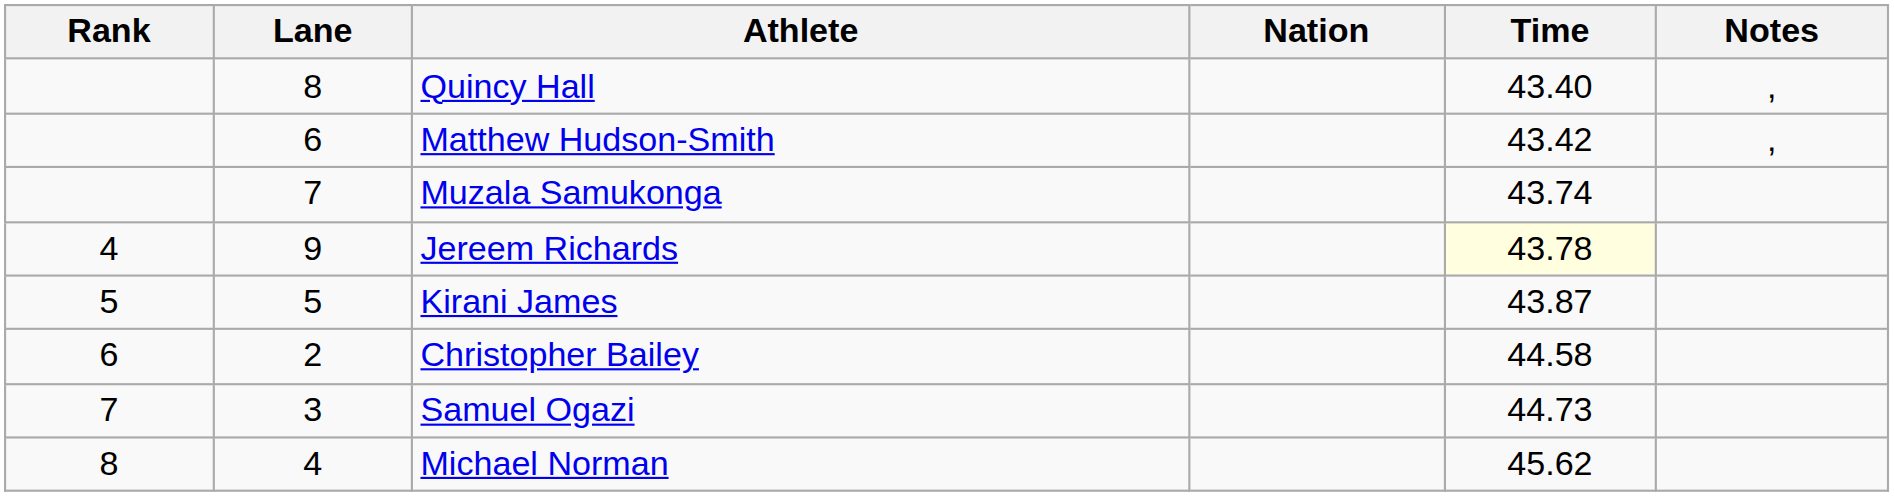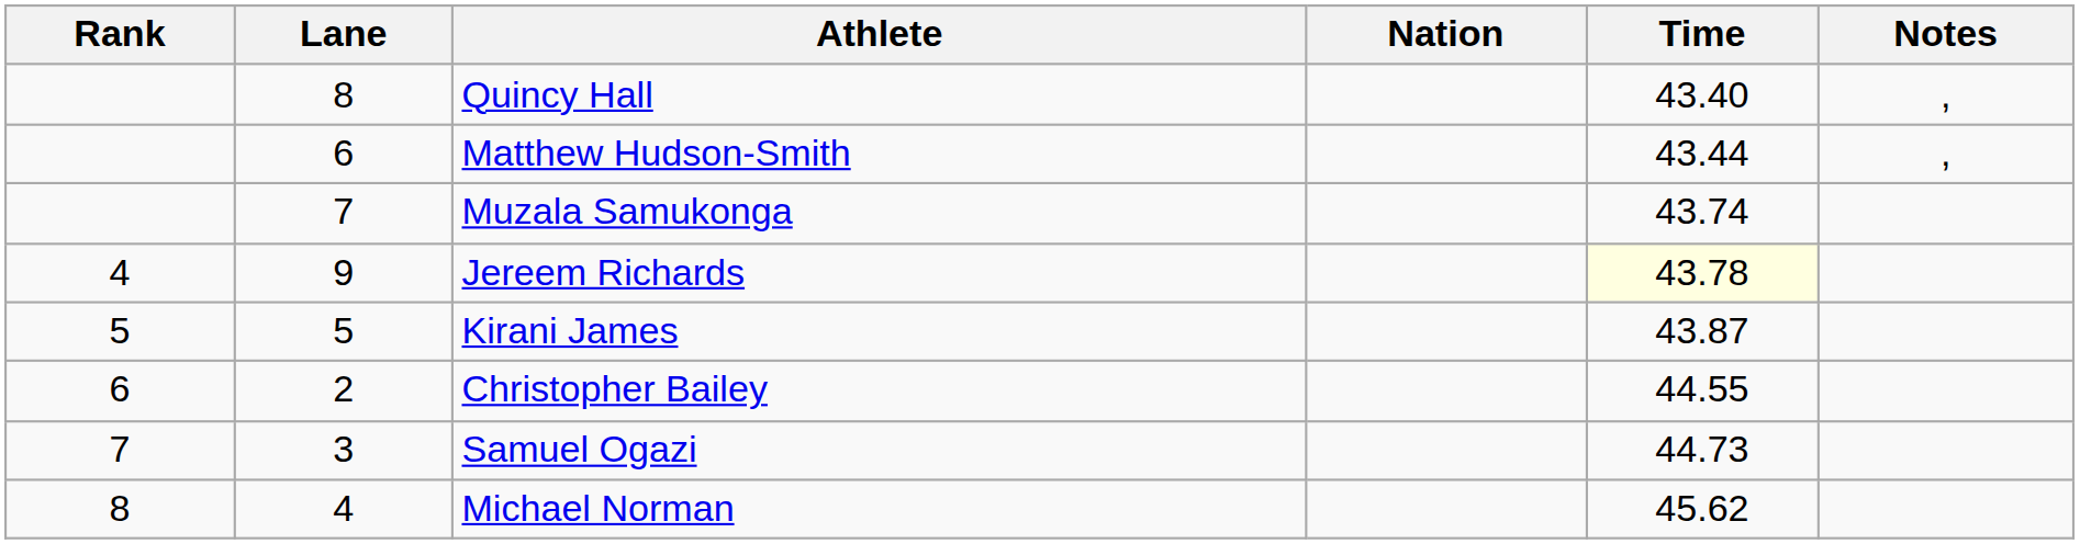Matthew Hudson-Smith | Time: 43.42 -> 43.44
Christopher Bailey | Time: 44.58 -> 44.55
